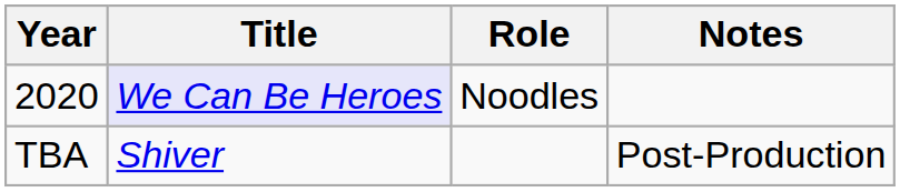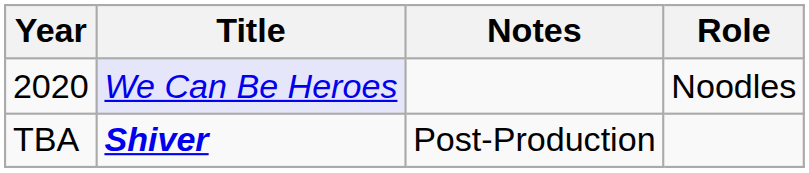columns swapped: Role <-> Notes
TBA | Title: normal -> bold
